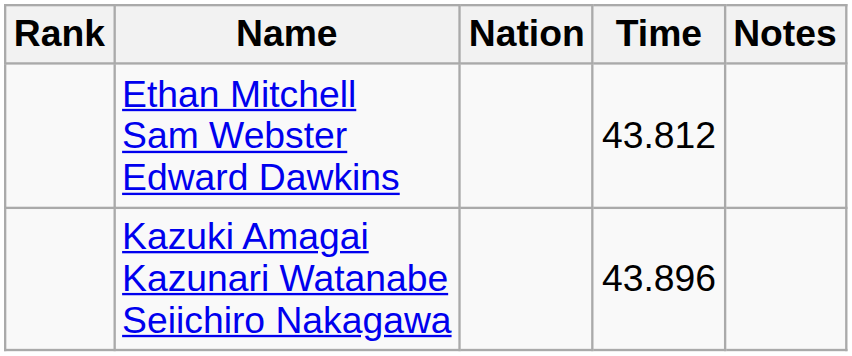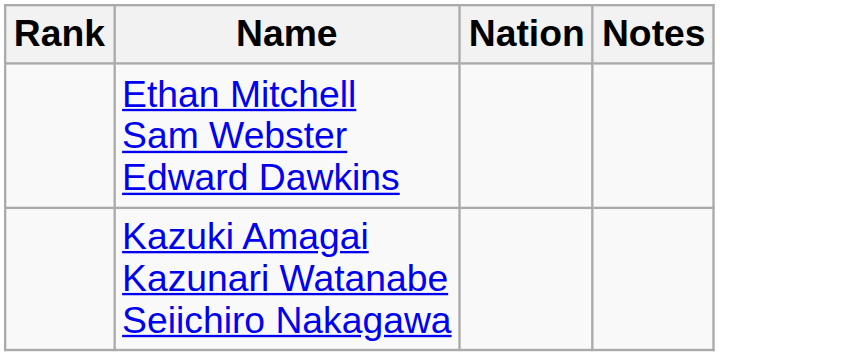- column: Time | 43.812 | 43.896
